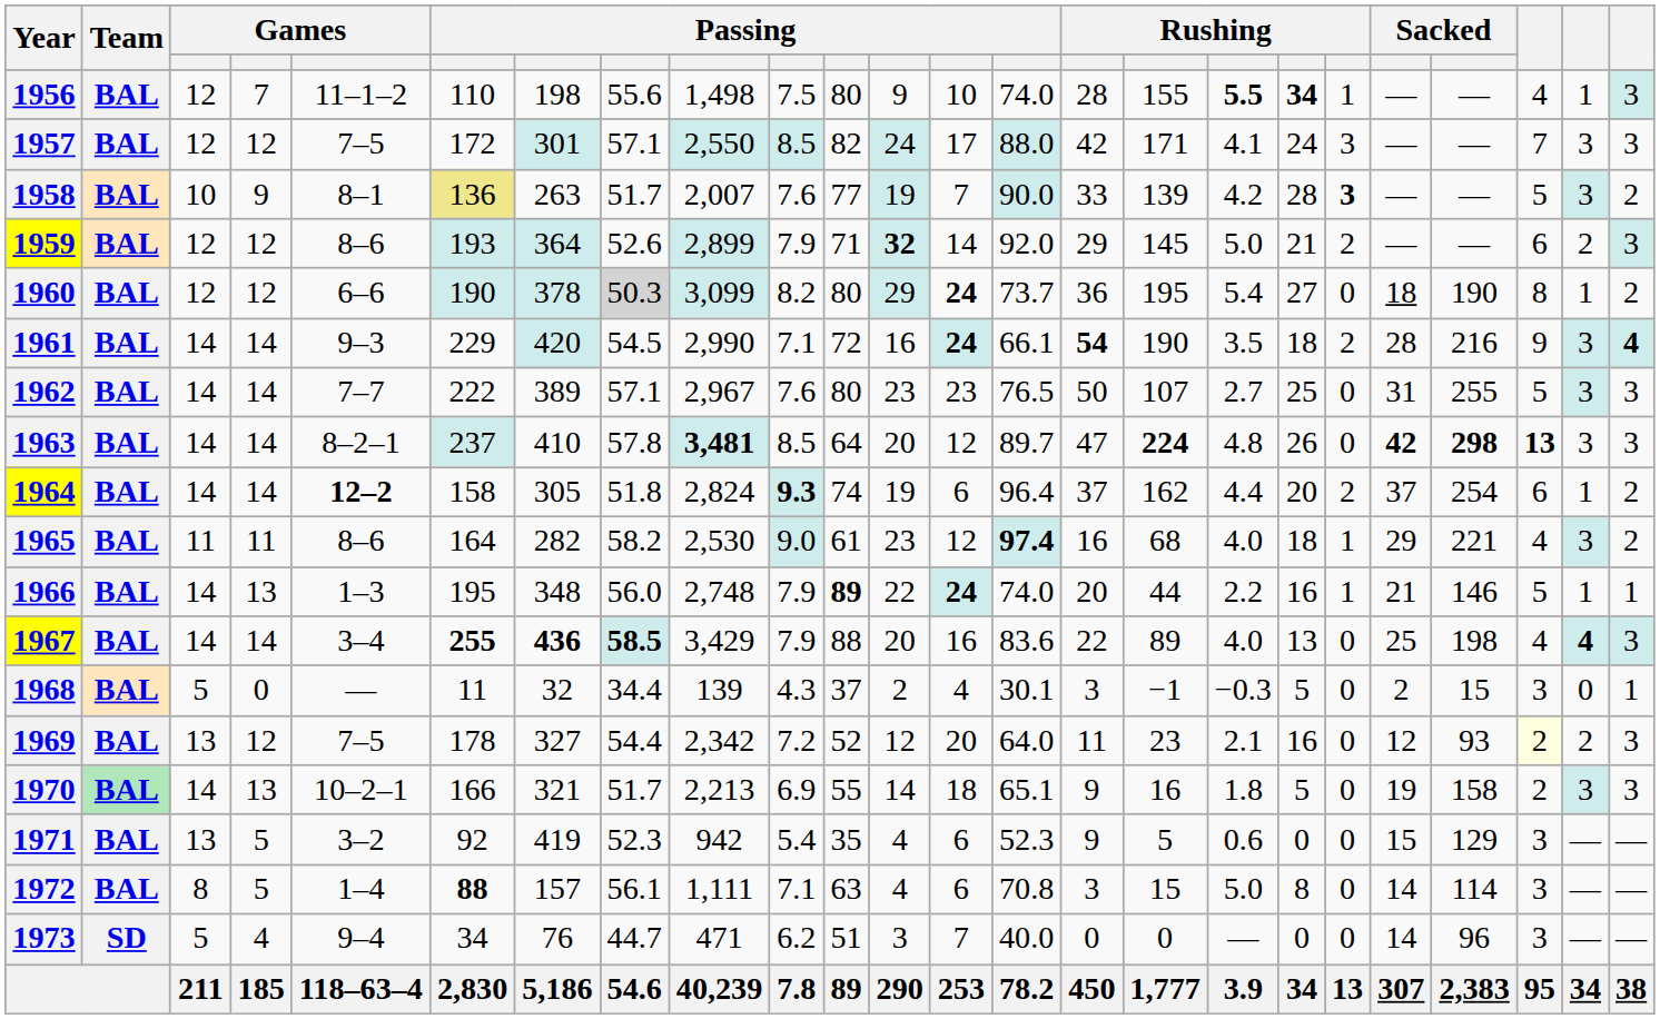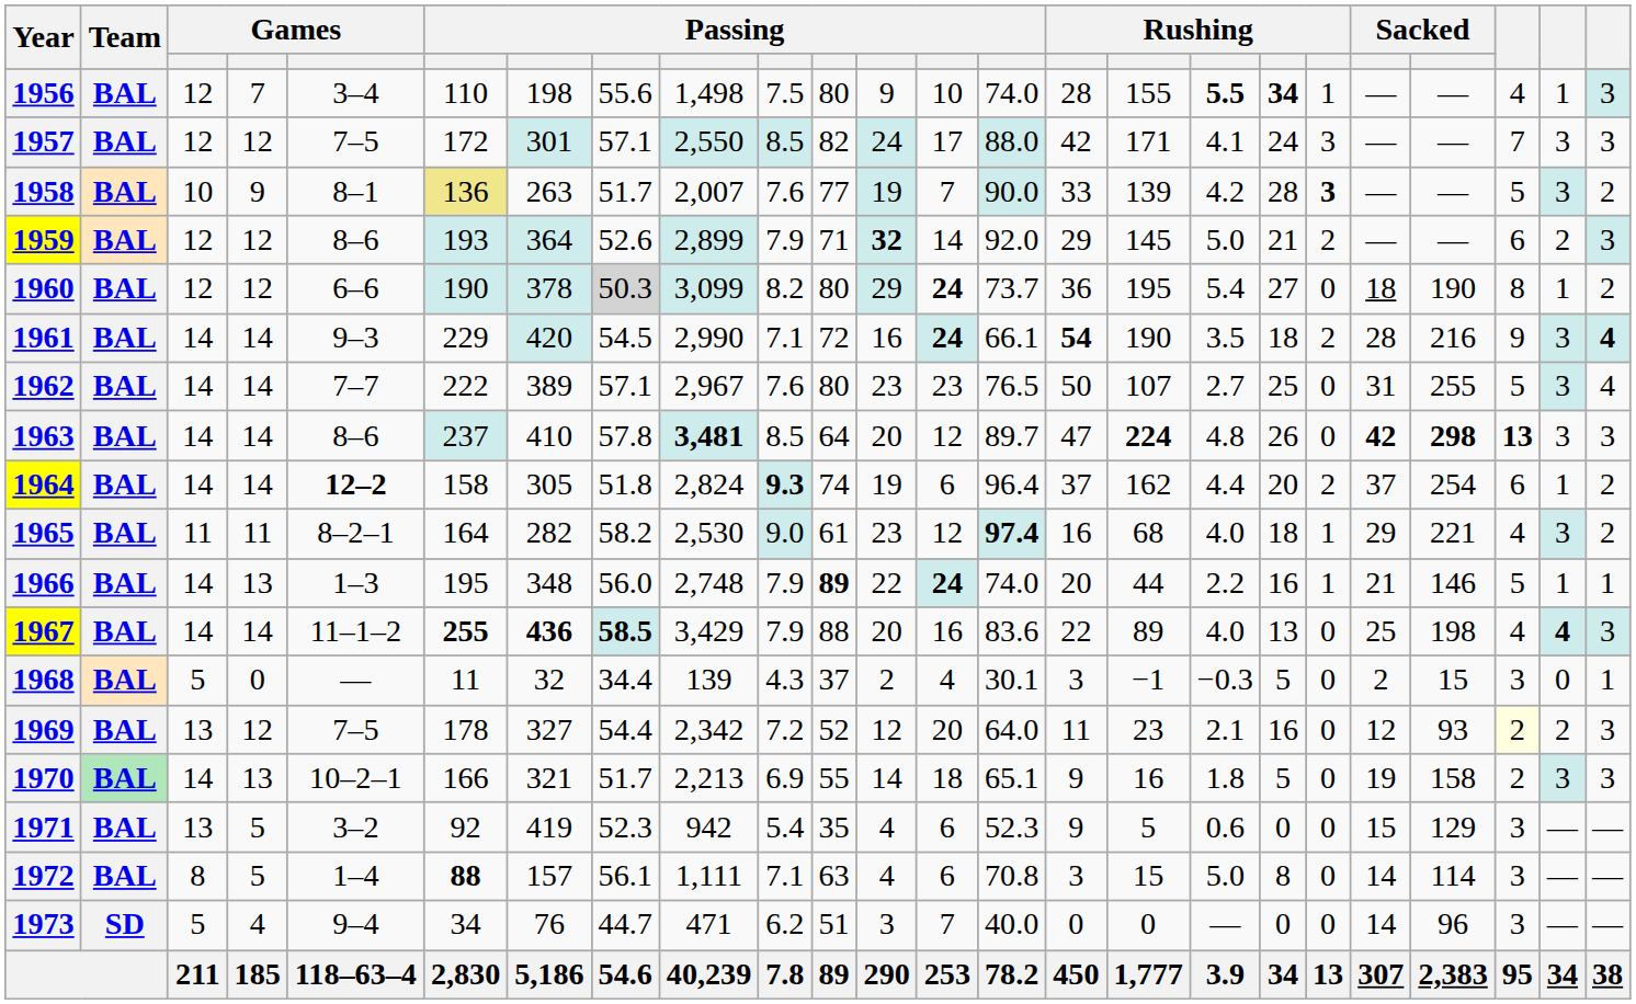1956 | column 5: 11–1–2 -> 3–4
1962 | column 24: 3 -> 4
1963 | column 5: 8–2–1 -> 8–6
1965 | column 5: 8–6 -> 8–2–1
1967 | column 5: 3–4 -> 11–1–2
